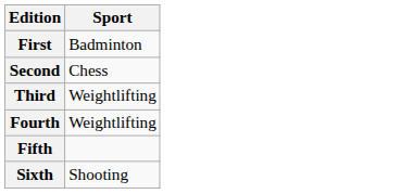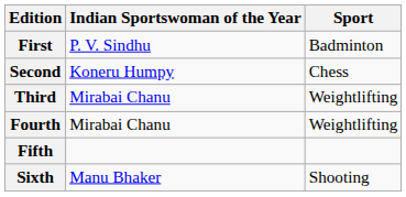+ column: Indian Sportswoman of the Year | P. V. Sindhu | Koneru Humpy | Mirabai Chanu | Mirabai Chanu | Manu Bhaker
